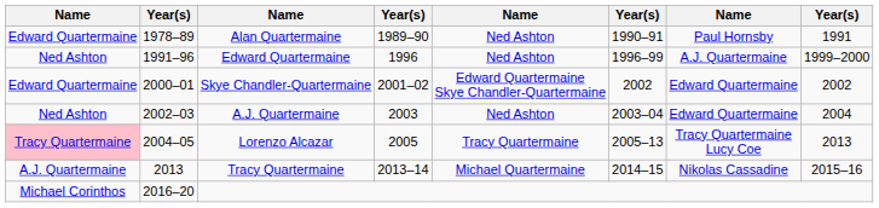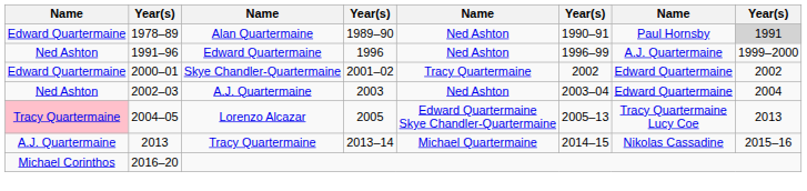Alan Quartermaine | column 8: no background -> lightgrey background
Skye Chandler-Quartermaine | column 5: Edward Quartermaine Skye Chandler-Quartermaine -> Tracy Quartermaine
Lorenzo Alcazar | column 5: Tracy Quartermaine -> Edward Quartermaine Skye Chandler-Quartermaine
